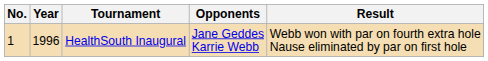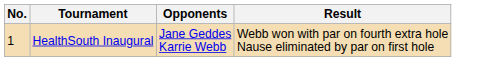- column: Year | 1996
